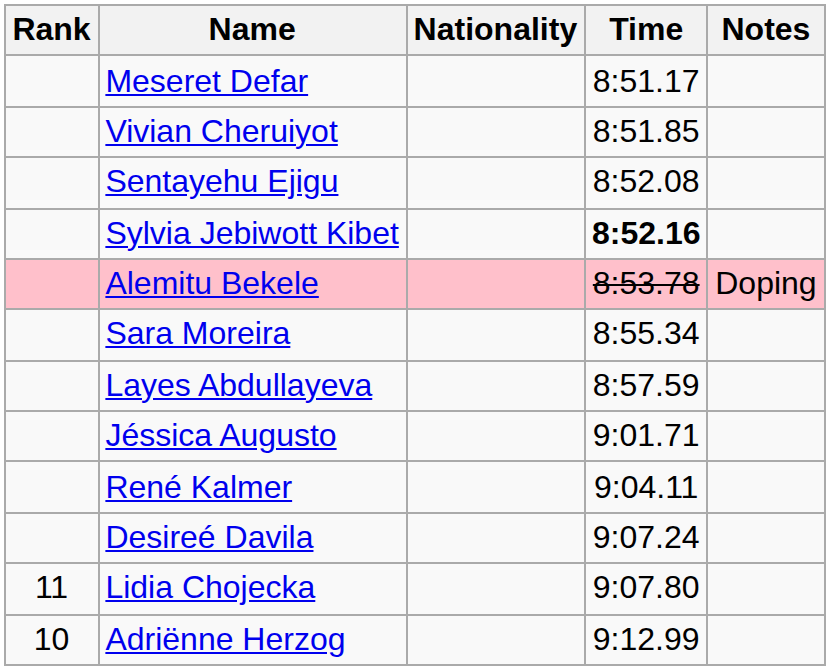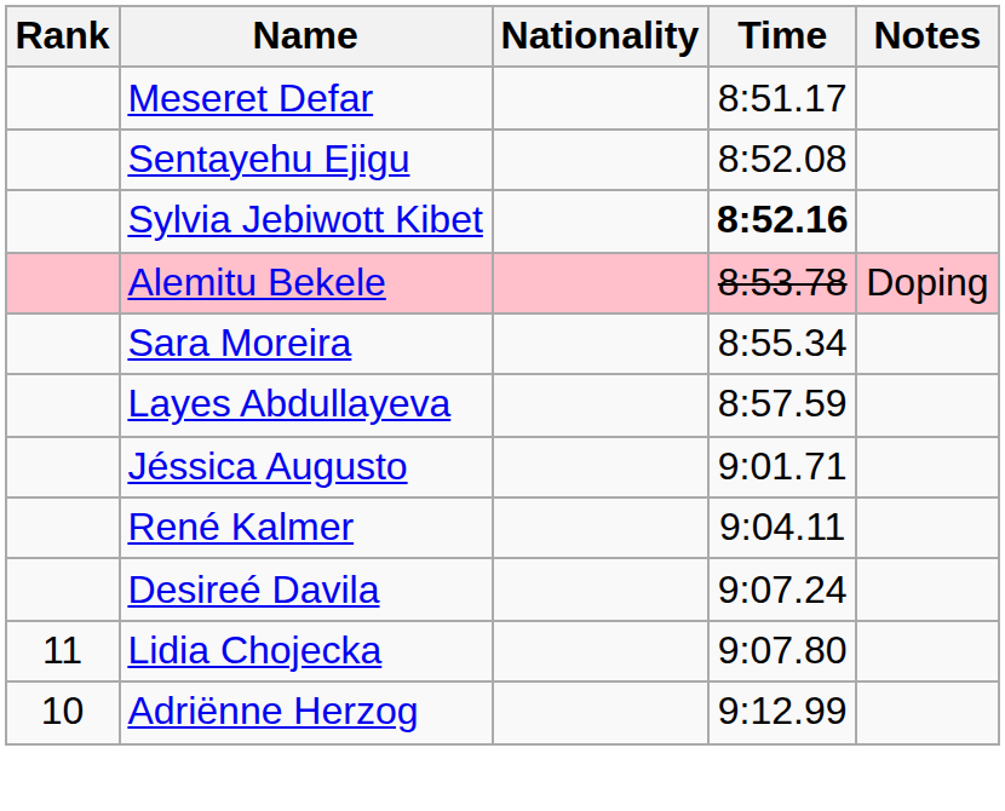- row: Vivian Cheruiyot | 8:51.85
